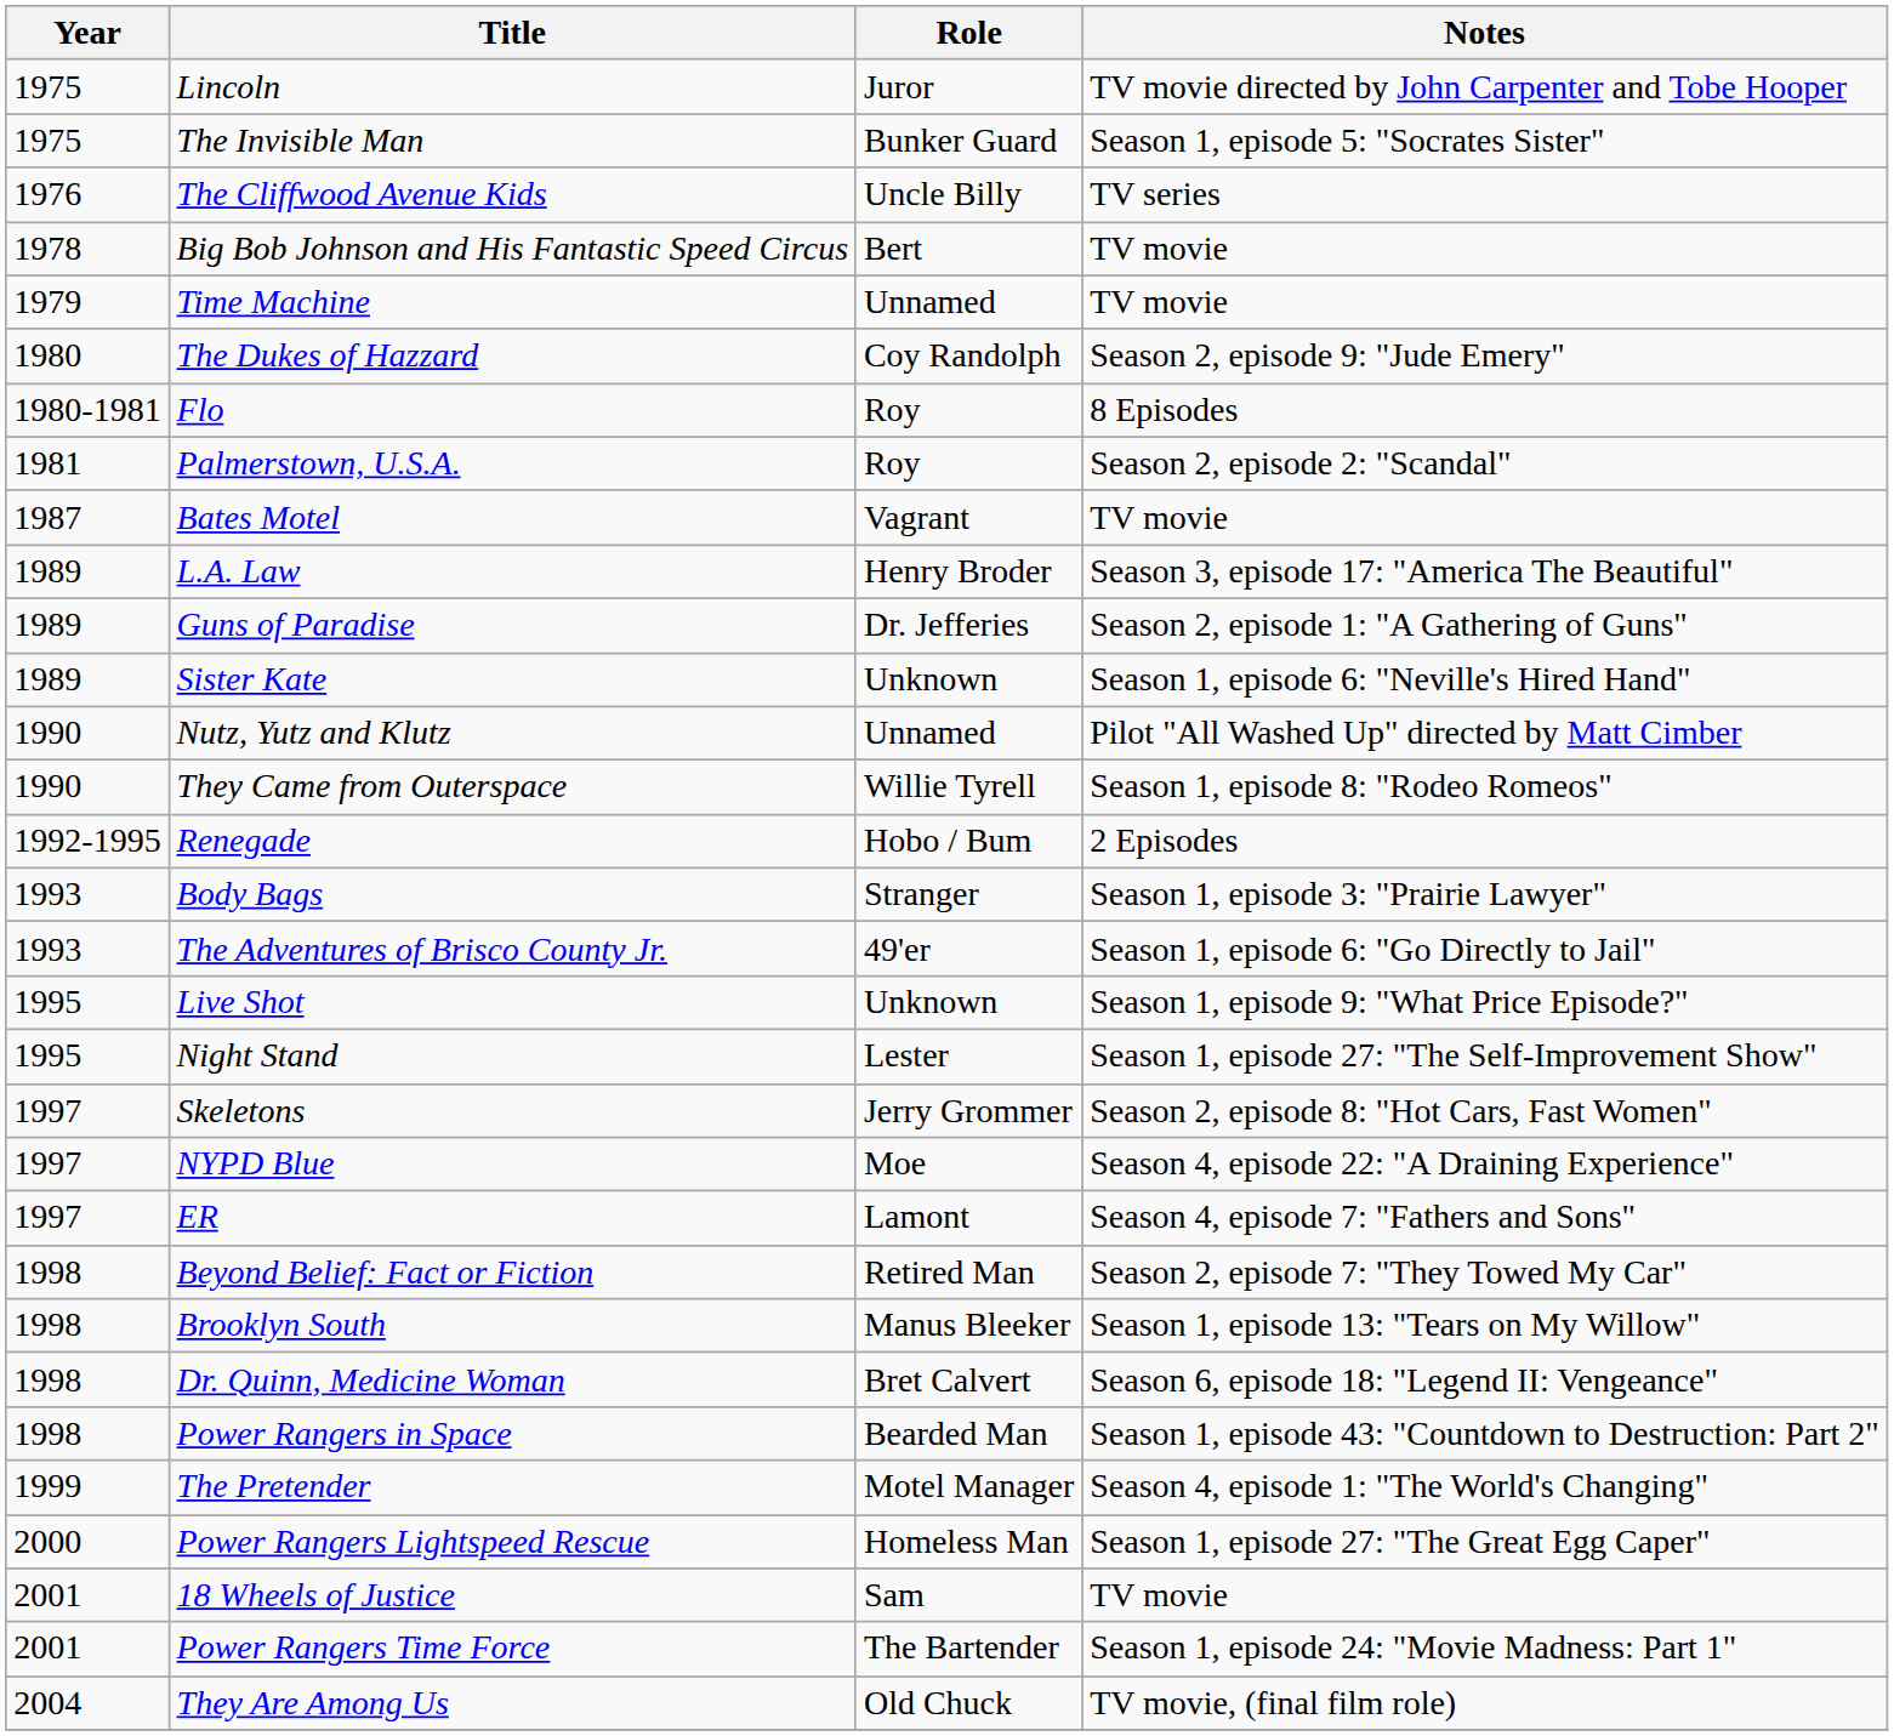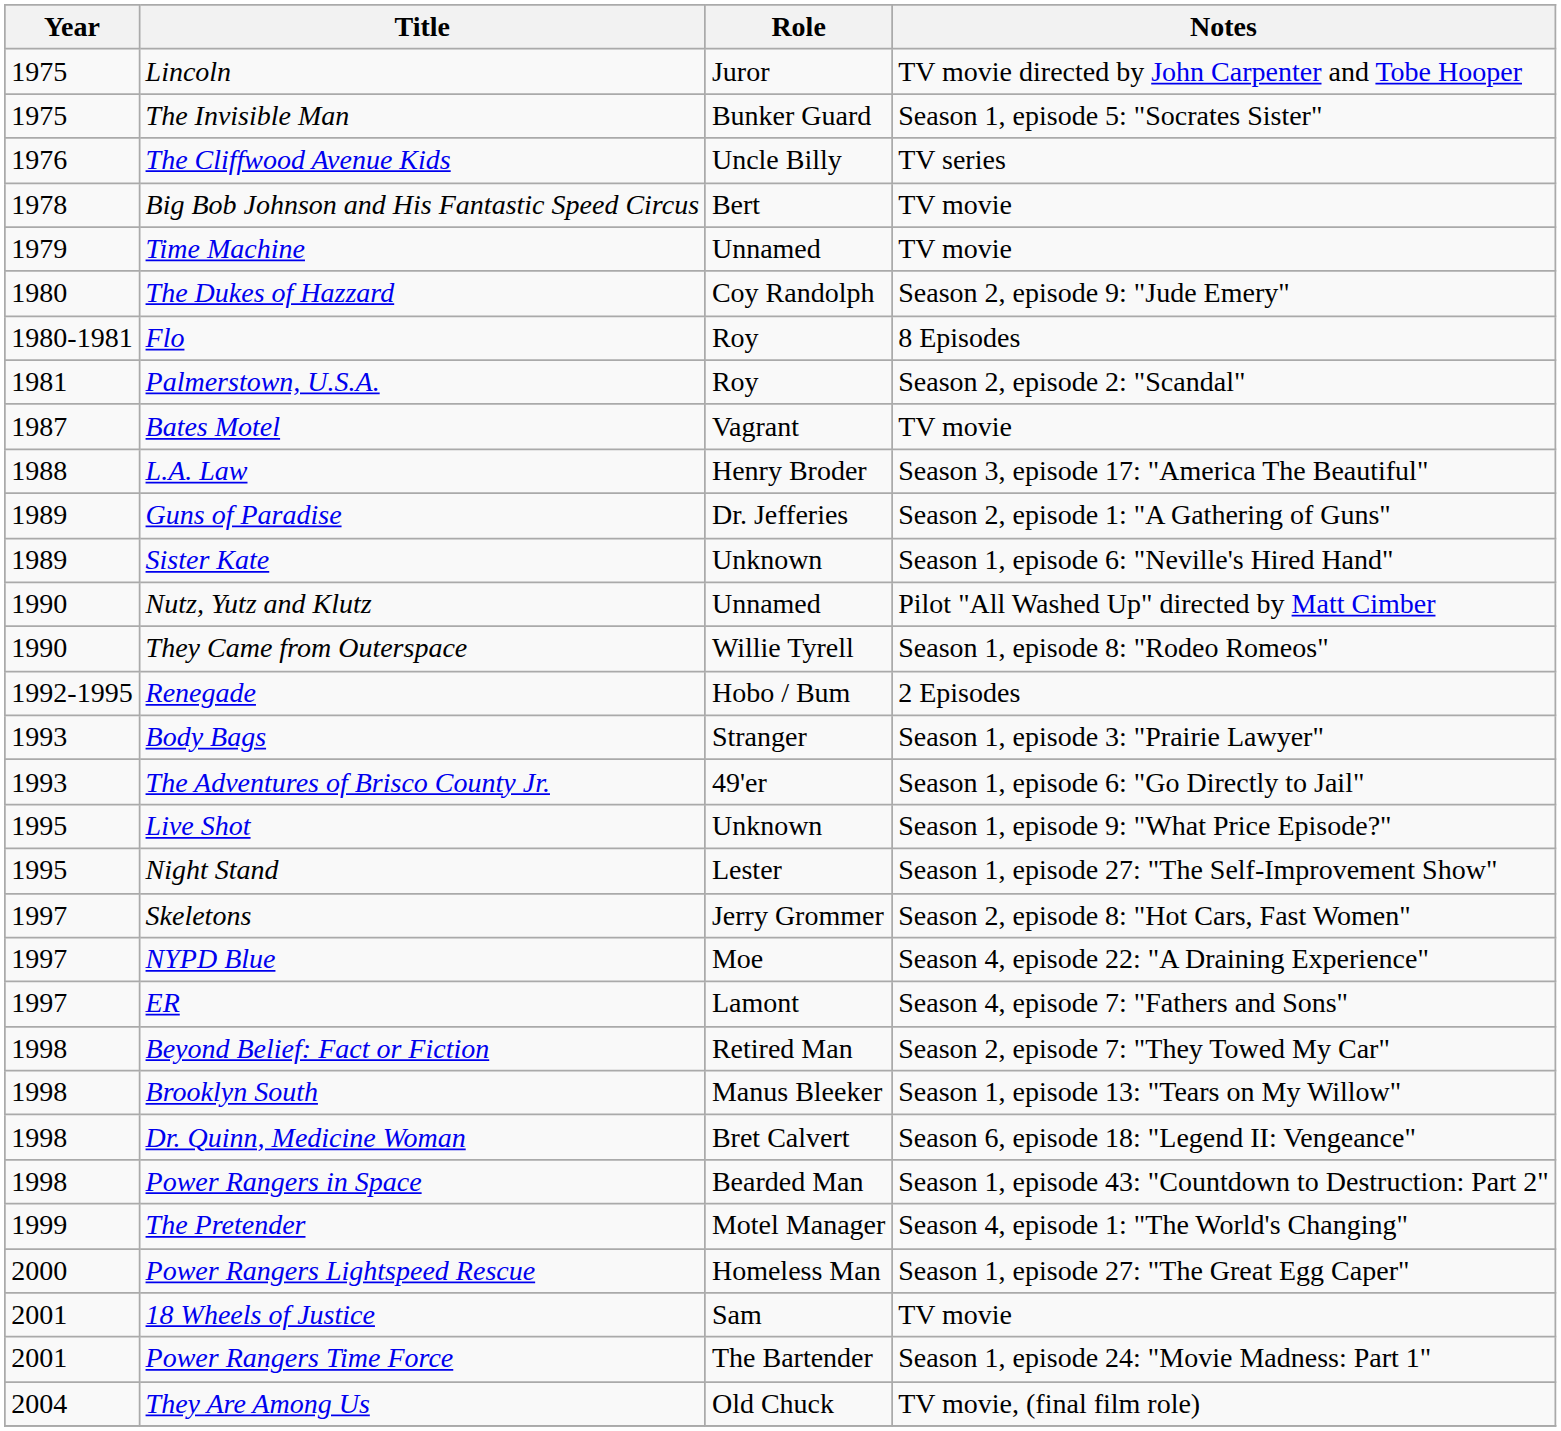L.A. Law | Year: 1989 -> 1988
